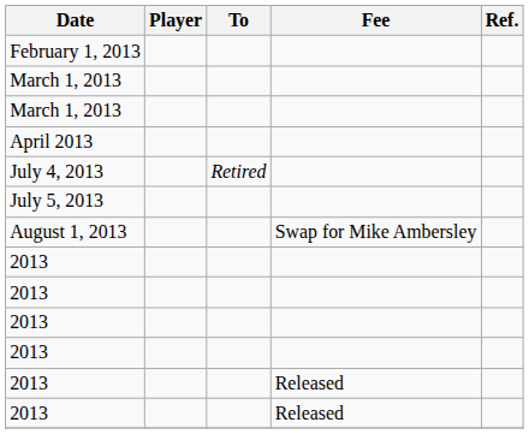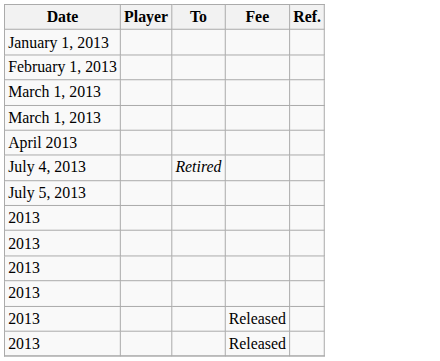+ row: January 1, 2013
- row: August 1, 2013 | Swap for Mike Ambersley
